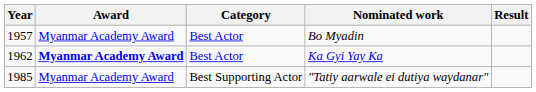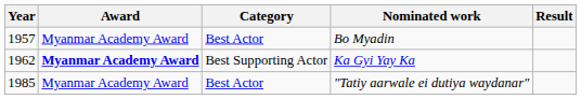Ka Gyi Yay Ka | Category: Best Actor -> Best Supporting Actor
"Tatiy aarwale ei dutiya waydanar" | Category: Best Supporting Actor -> Best Actor
